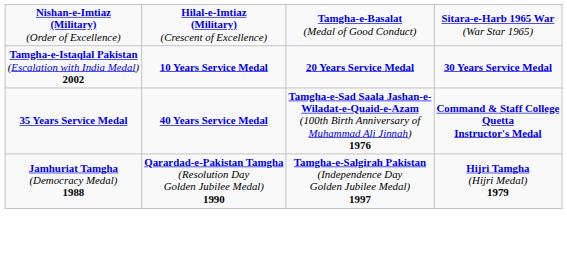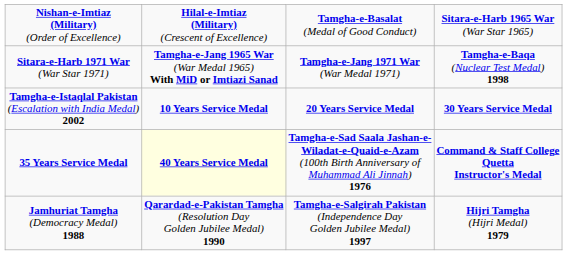+ row: Sitara-e-Harb 1971 War (War Star 1971) | Tamgha-e-Jang 1965 War (War Medal 1965) With MiD or Imtiazi Sanad | Tamgha-e-Jang 1971 War (War Medal 1971) | Tamgha-e-Baqa (Nuclear Test Medal) 1998
35 Years Service Medal | column 2: no background -> lightyellow background
